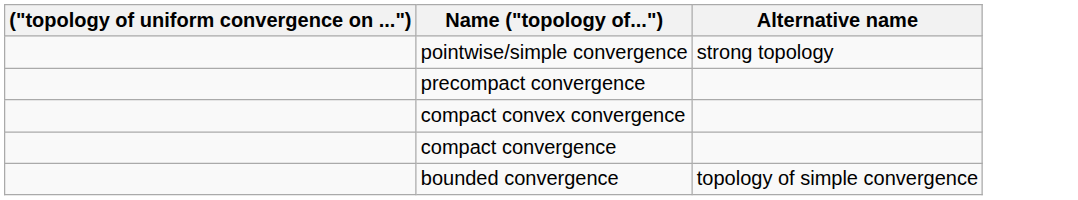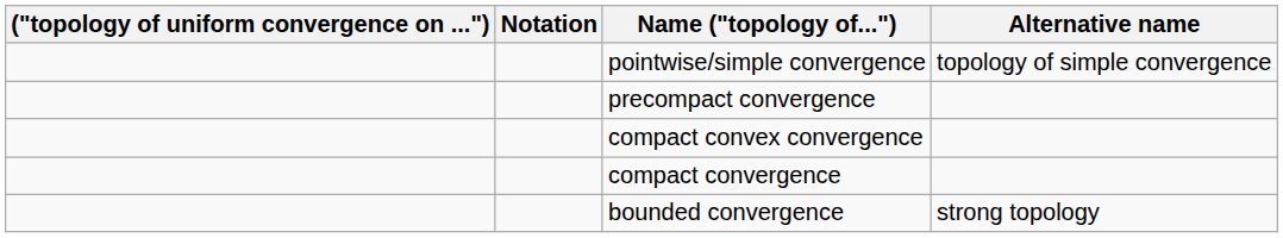+ column: Notation
pointwise/simple convergence | Alternative name: strong topology -> topology of simple convergence
bounded convergence | Alternative name: topology of simple convergence -> strong topology
